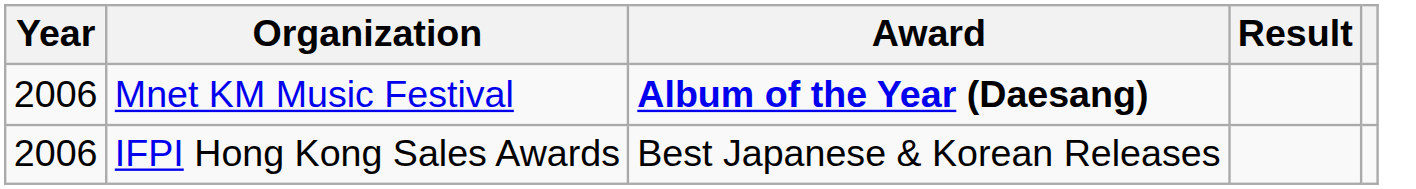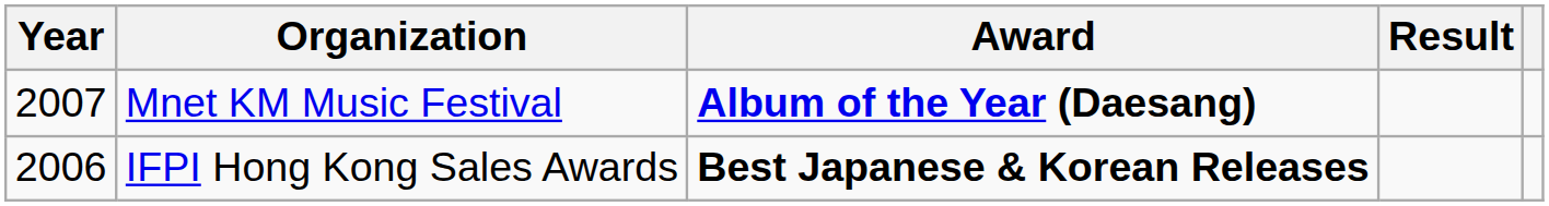Mnet KM Music Festival | Year: 2006 -> 2007
IFPI Hong Kong Sales Awards | Award: normal -> bold
